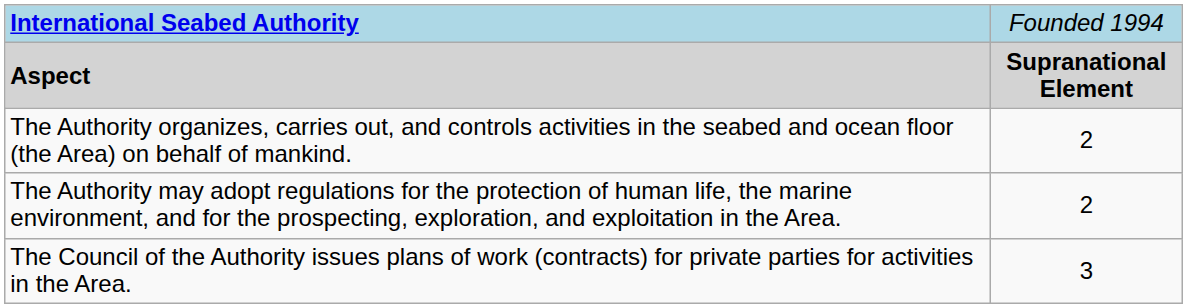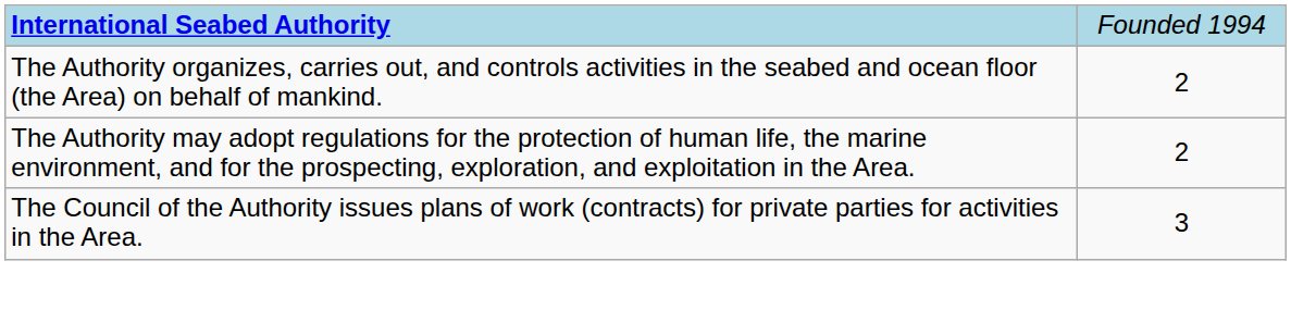- row: Aspect | Supranational Element
